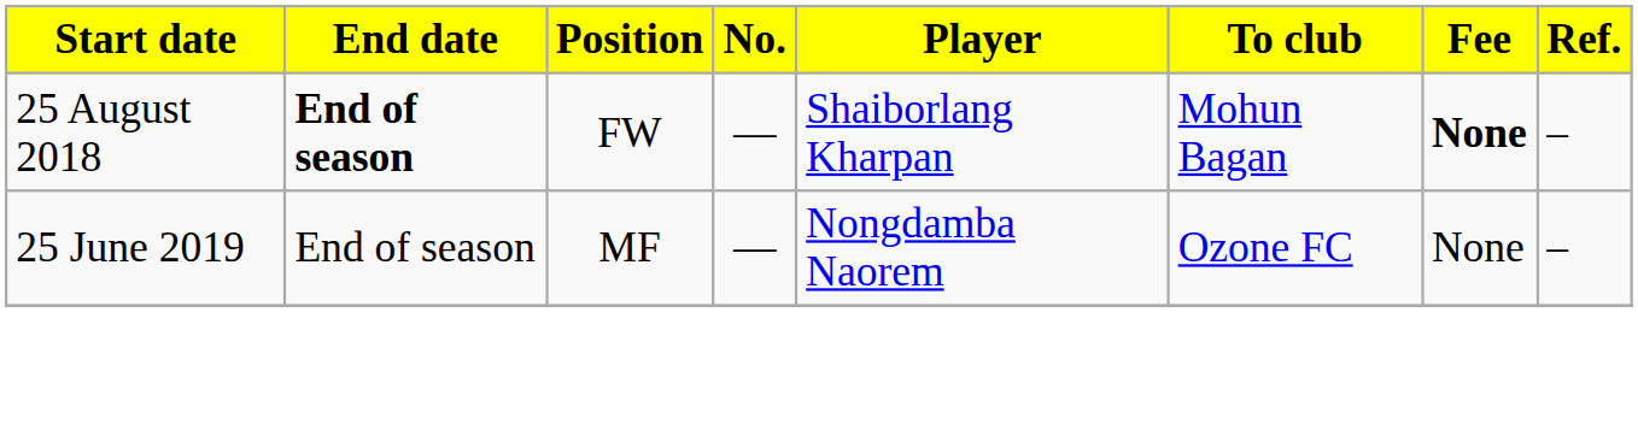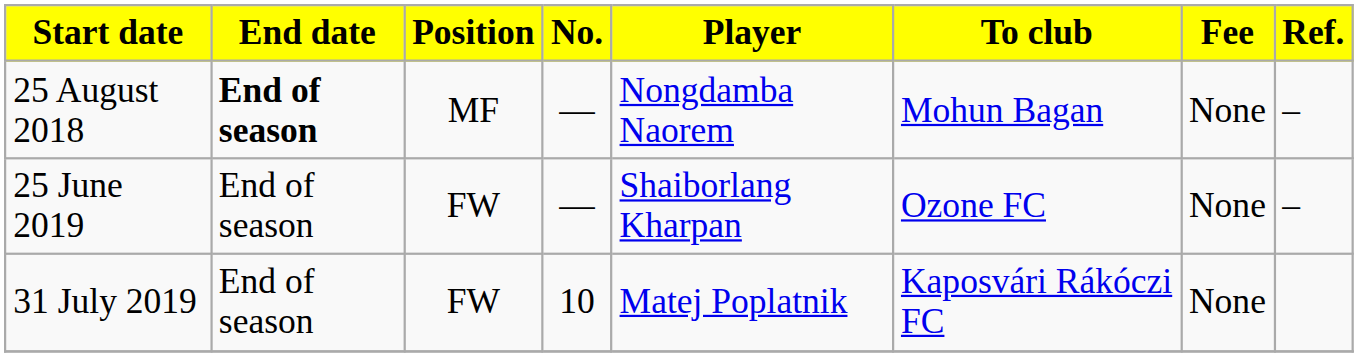25 August 2018 | Position: FW -> MF
25 August 2018 | Player: Shaiborlang Kharpan -> Nongdamba Naorem
25 August 2018 | Fee: bold -> normal
25 June 2019 | Position: MF -> FW
25 June 2019 | Player: Nongdamba Naorem -> Shaiborlang Kharpan
+ row: 31 July 2019 | End of season | FW | 10 | Matej Poplatnik | Kaposvári Rákóczi FC | None
